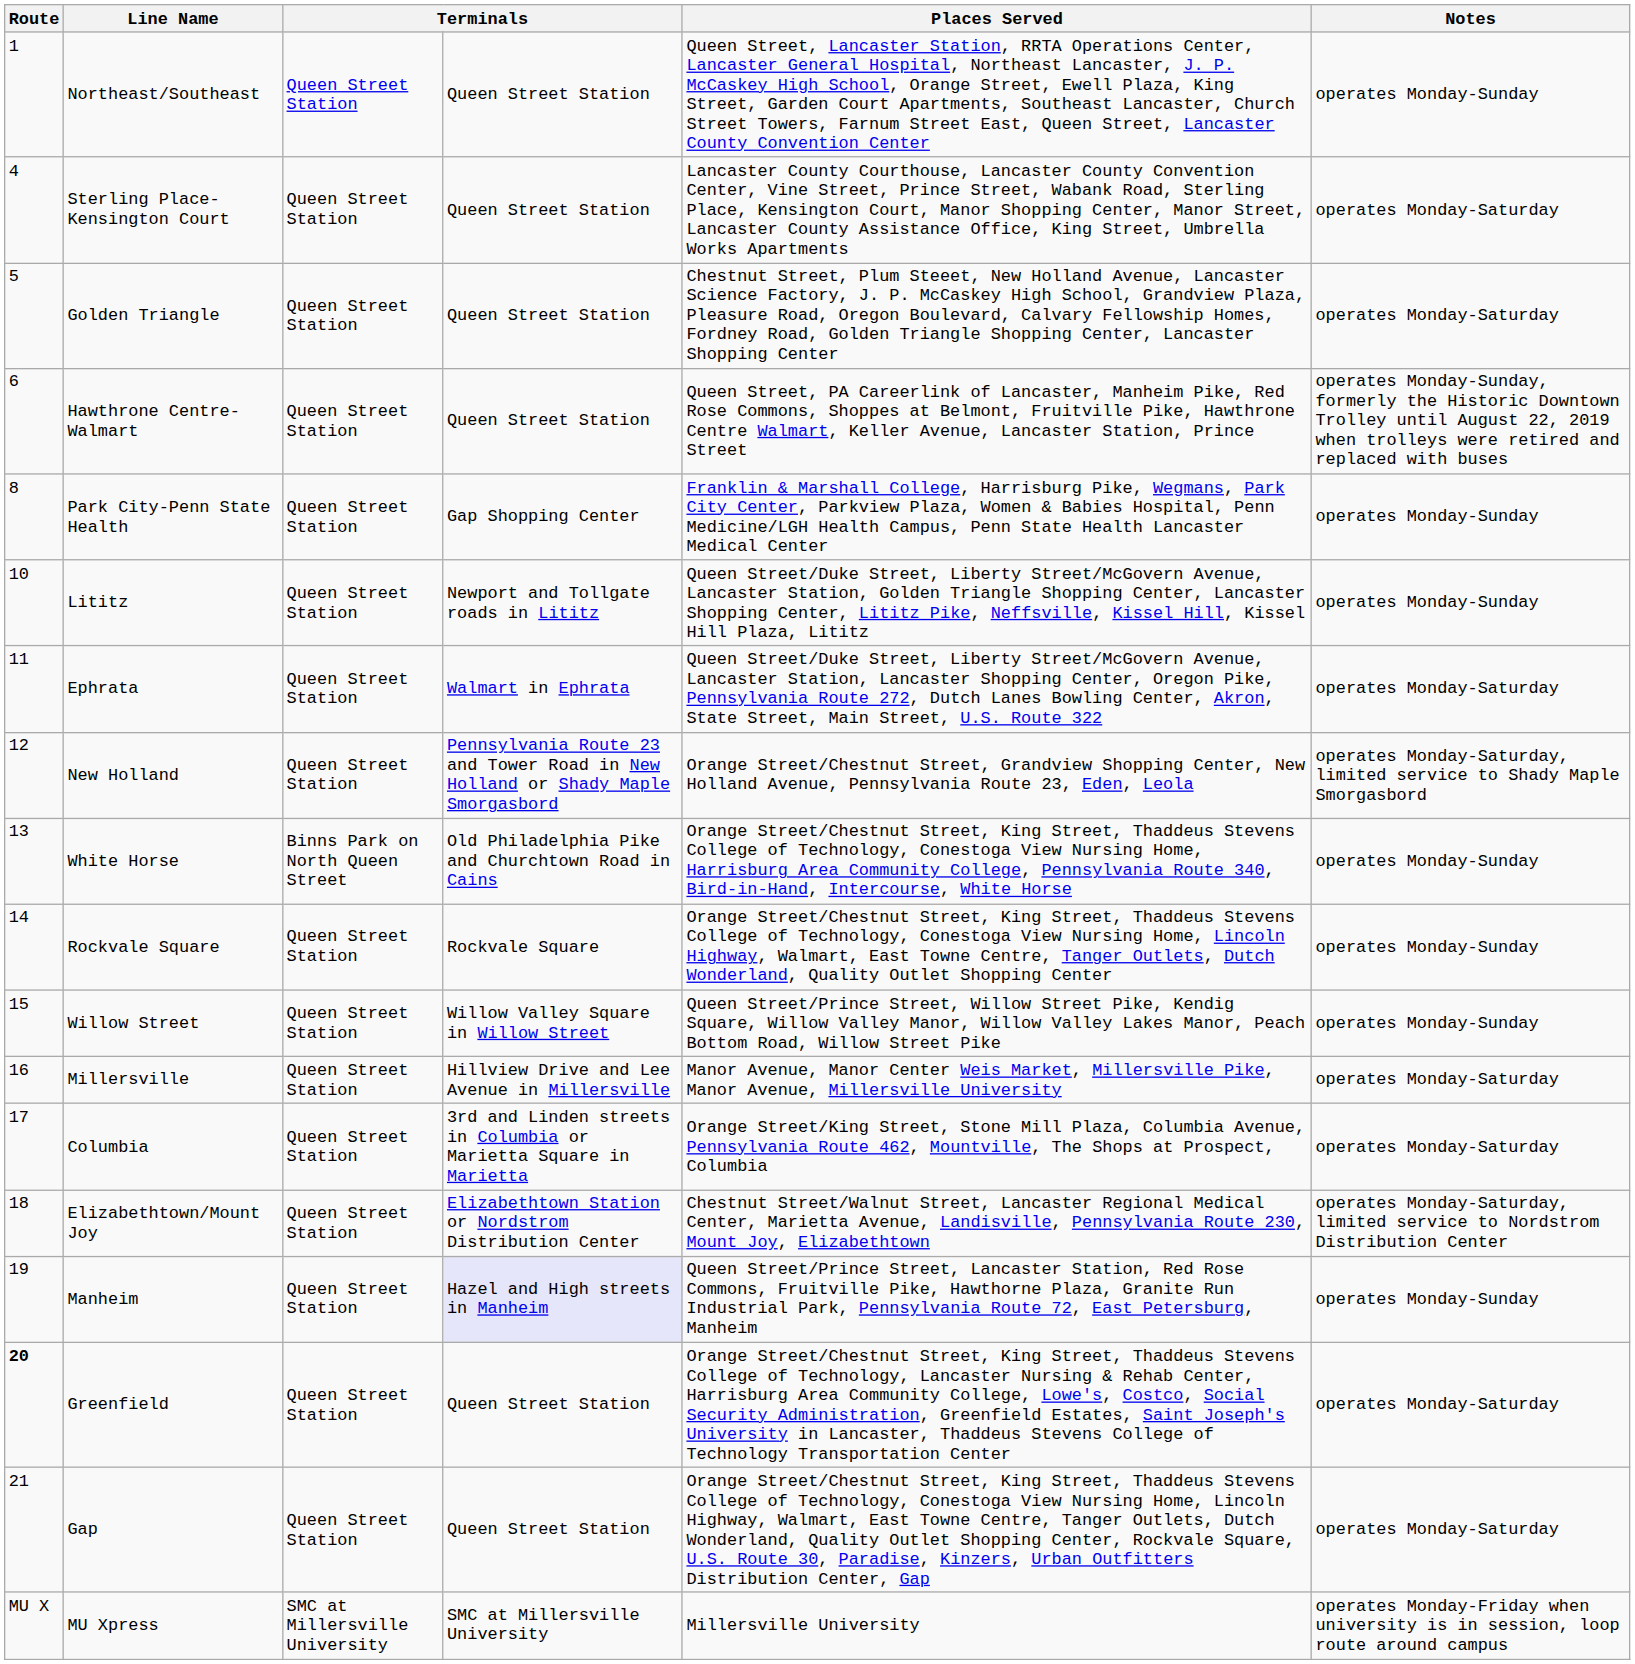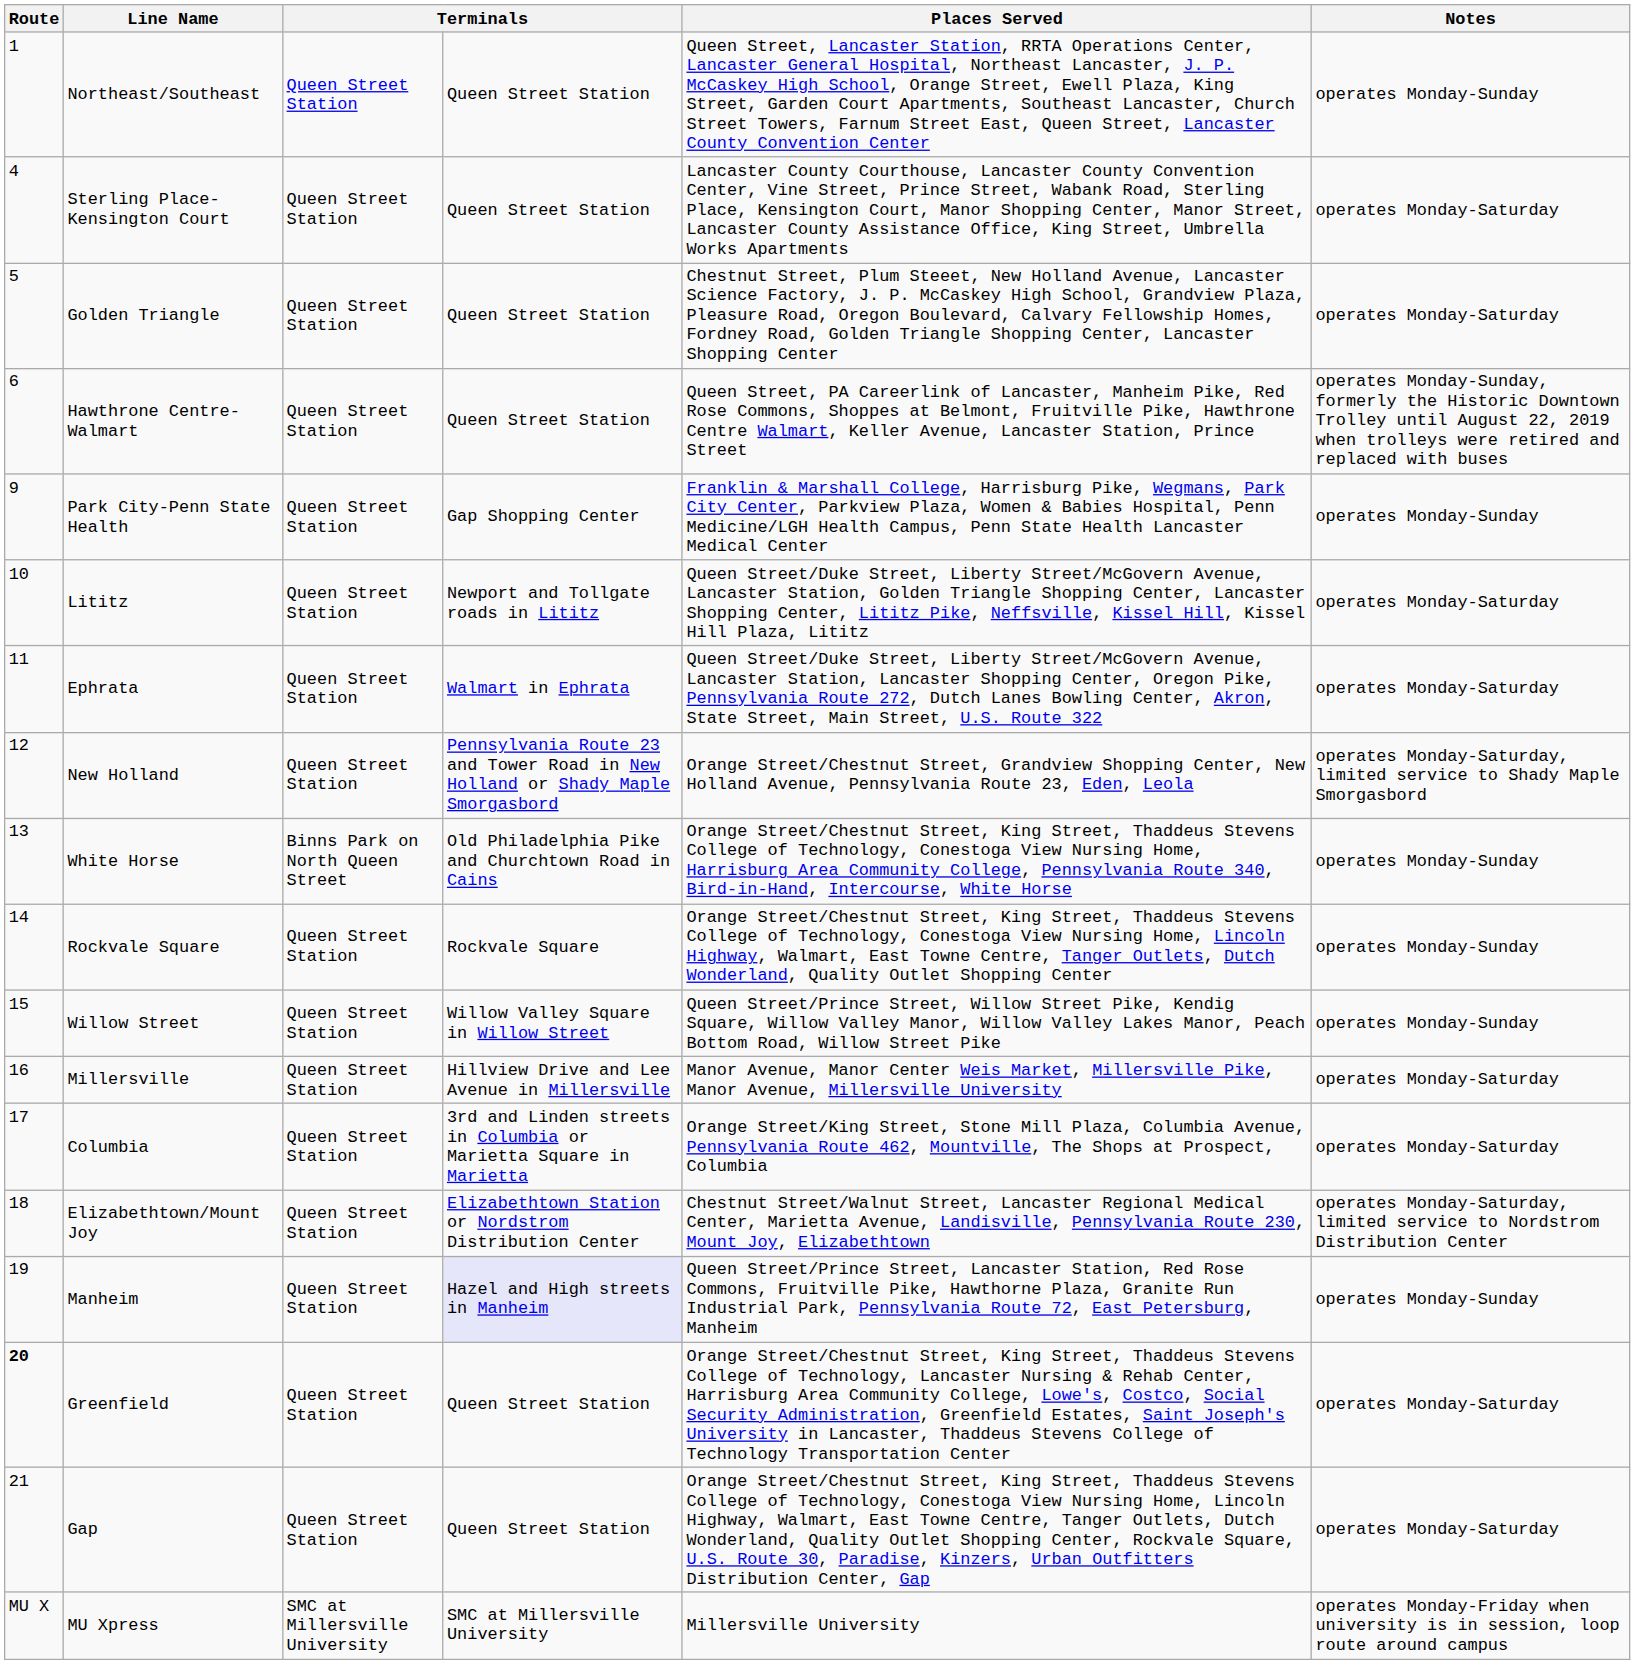Park City-Penn State Health | Route: 8 -> 9
Lititz | Notes: operates Monday-Sunday -> operates Monday-Saturday
